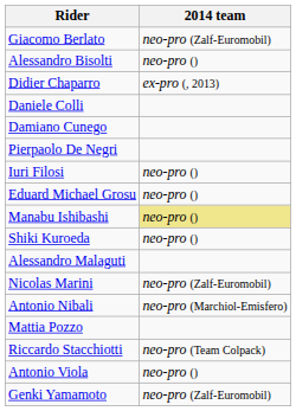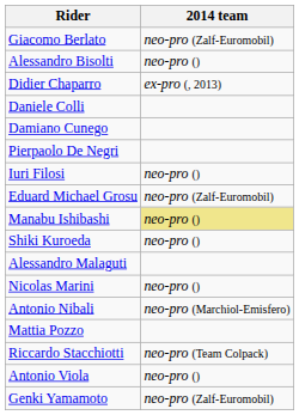Eduard Michael Grosu | 2014 team: neo-pro () -> neo-pro (Zalf-Euromobil)
Nicolas Marini | 2014 team: neo-pro (Zalf-Euromobil) -> neo-pro ()
